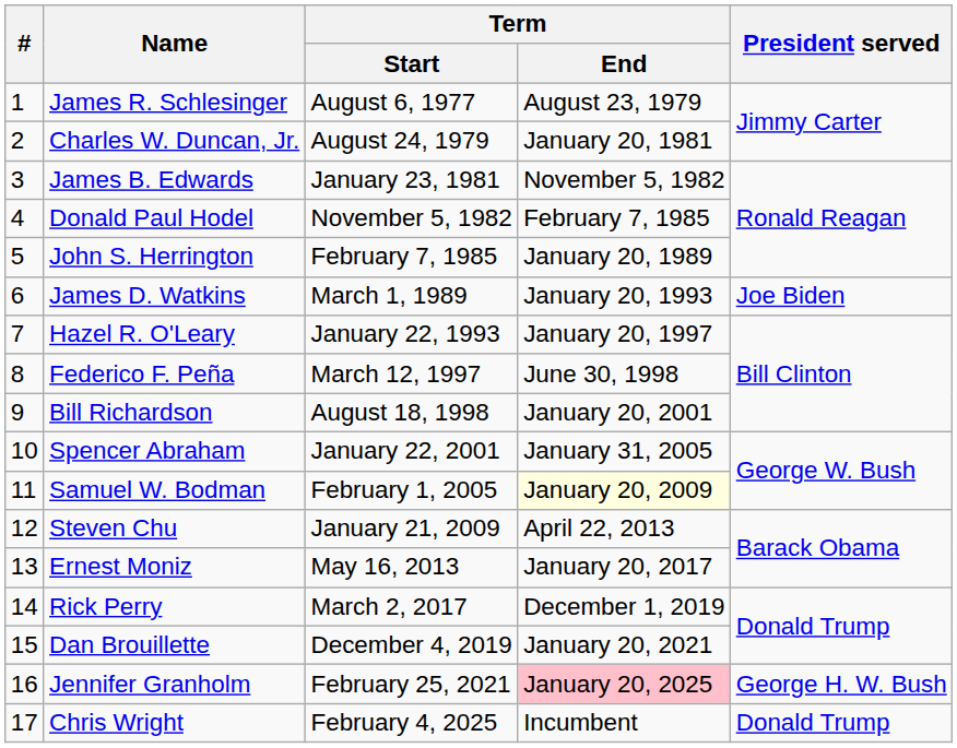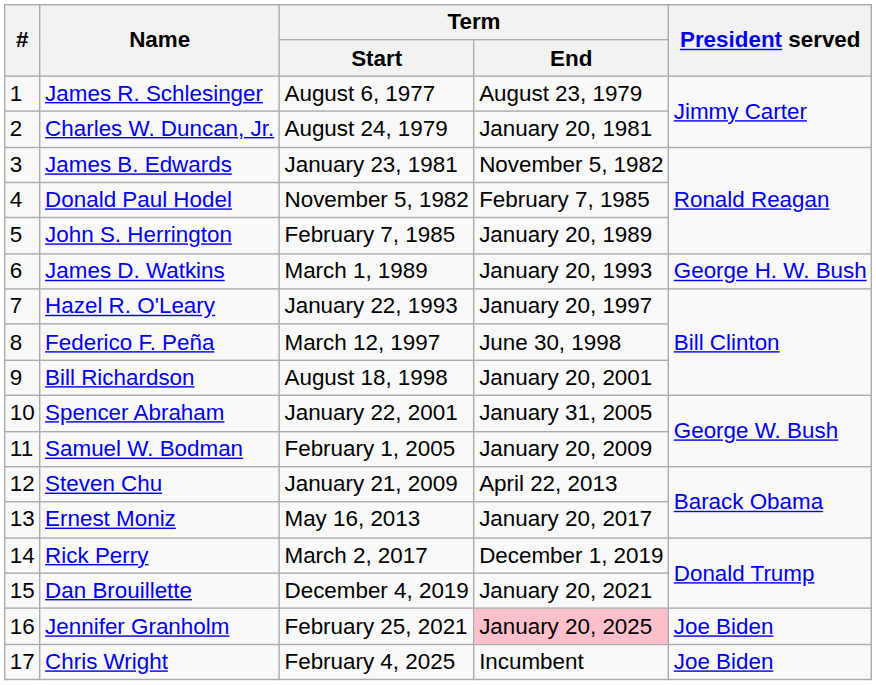James D. Watkins | President served: Joe Biden -> George H. W. Bush
Samuel W. Bodman | Term / End: lightyellow background -> no background
Jennifer Granholm | President served: George H. W. Bush -> Joe Biden
Chris Wright | President served: Donald Trump -> Joe Biden
